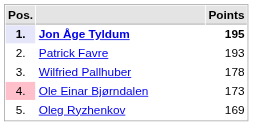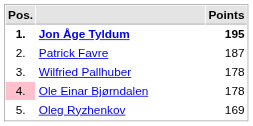Jon Åge Tyldum | Pos.: lavender background -> no background
Patrick Favre | Points: 193 -> 187
Ole Einar Bjørndalen | Points: 173 -> 178
